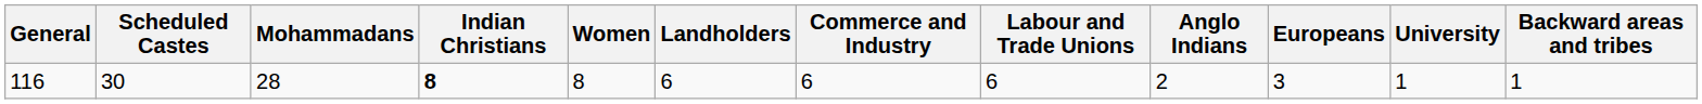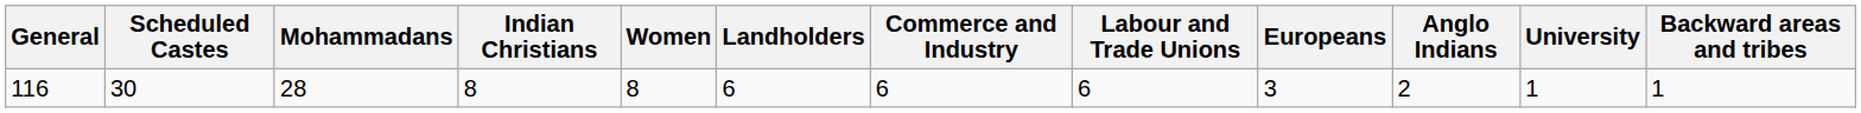columns swapped: Europeans <-> Anglo Indians
116 | Indian Christians: bold -> normal
